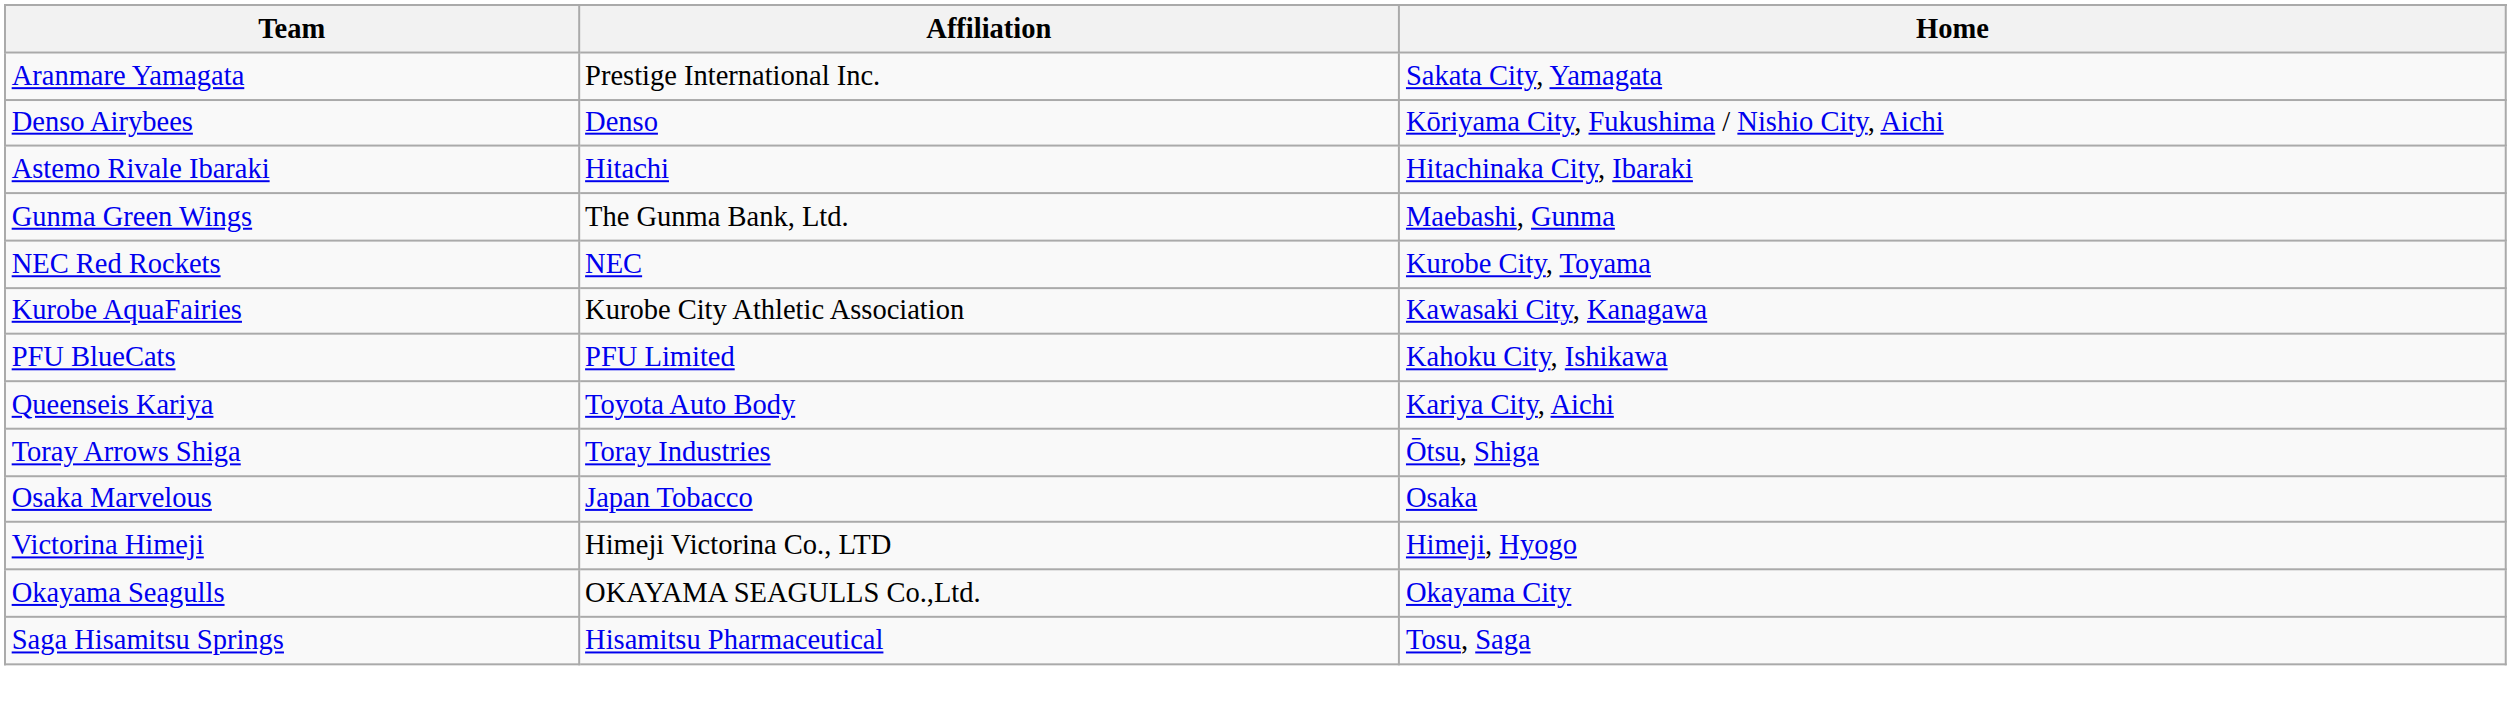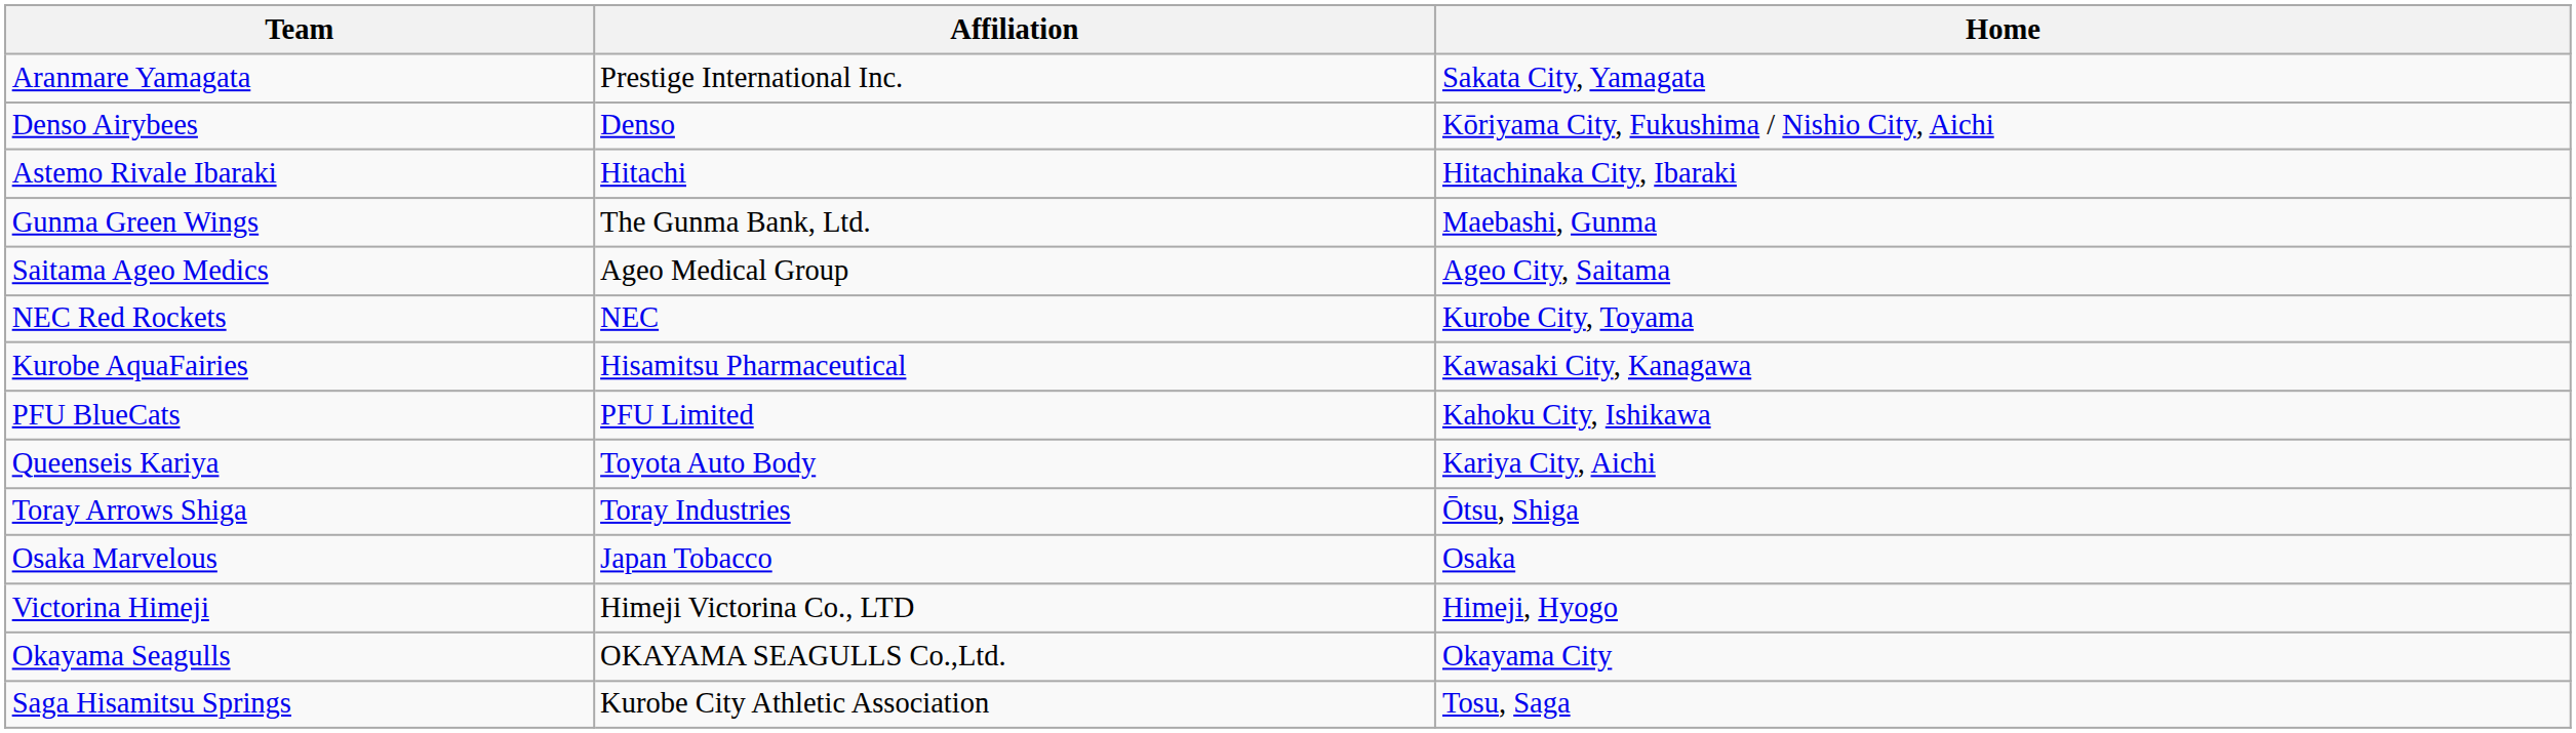+ row: Saitama Ageo Medics | Ageo Medical Group | Ageo City, Saitama
Kurobe AquaFairies | Affiliation: Kurobe City Athletic Association -> Hisamitsu Pharmaceutical
Saga Hisamitsu Springs | Affiliation: Hisamitsu Pharmaceutical -> Kurobe City Athletic Association
